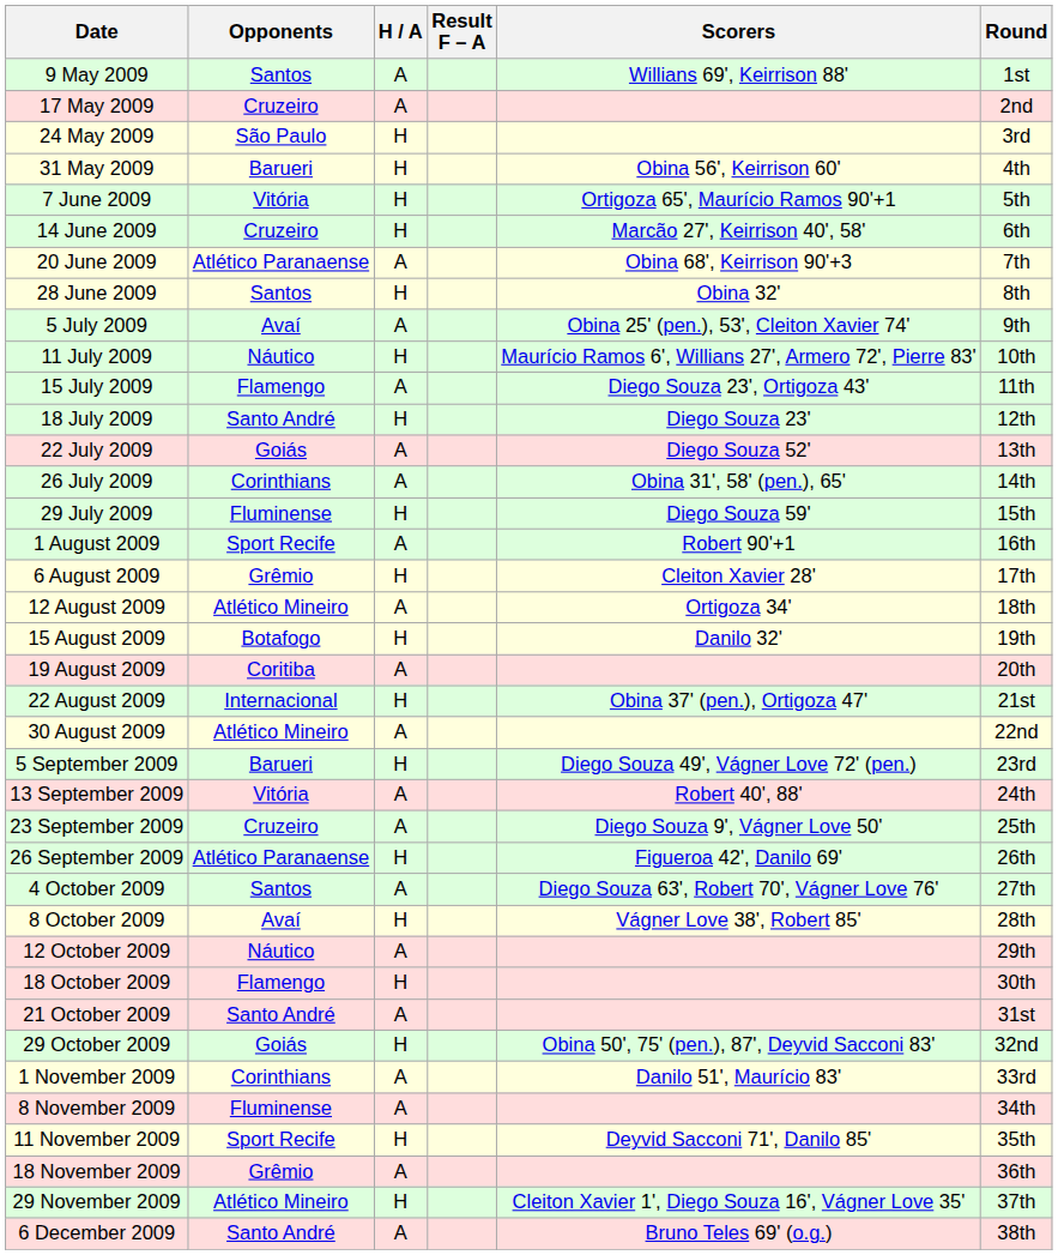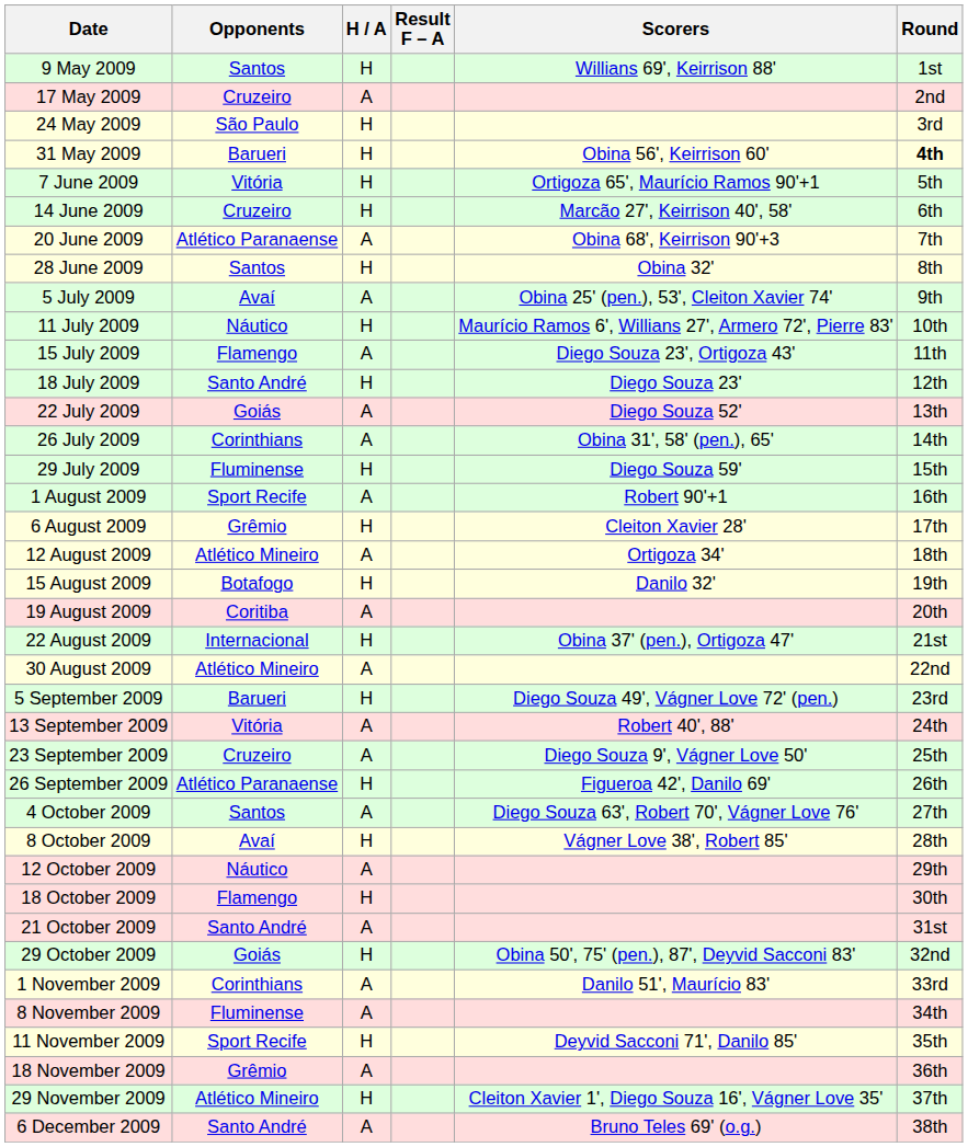9 May 2009 | H / A: A -> H
31 May 2009 | Round: normal -> bold
